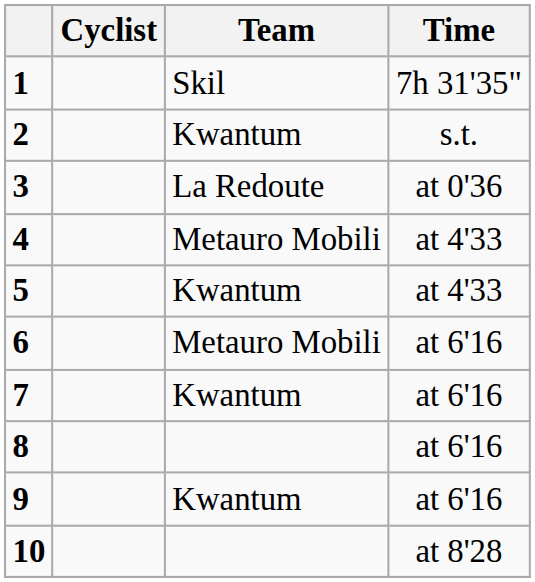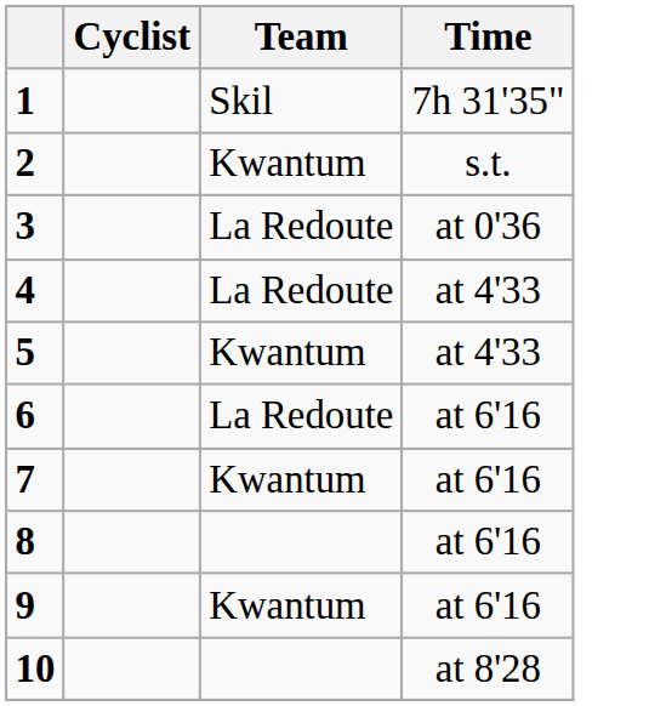4 | Team: Metauro Mobili -> La Redoute
6 | Team: Metauro Mobili -> La Redoute
